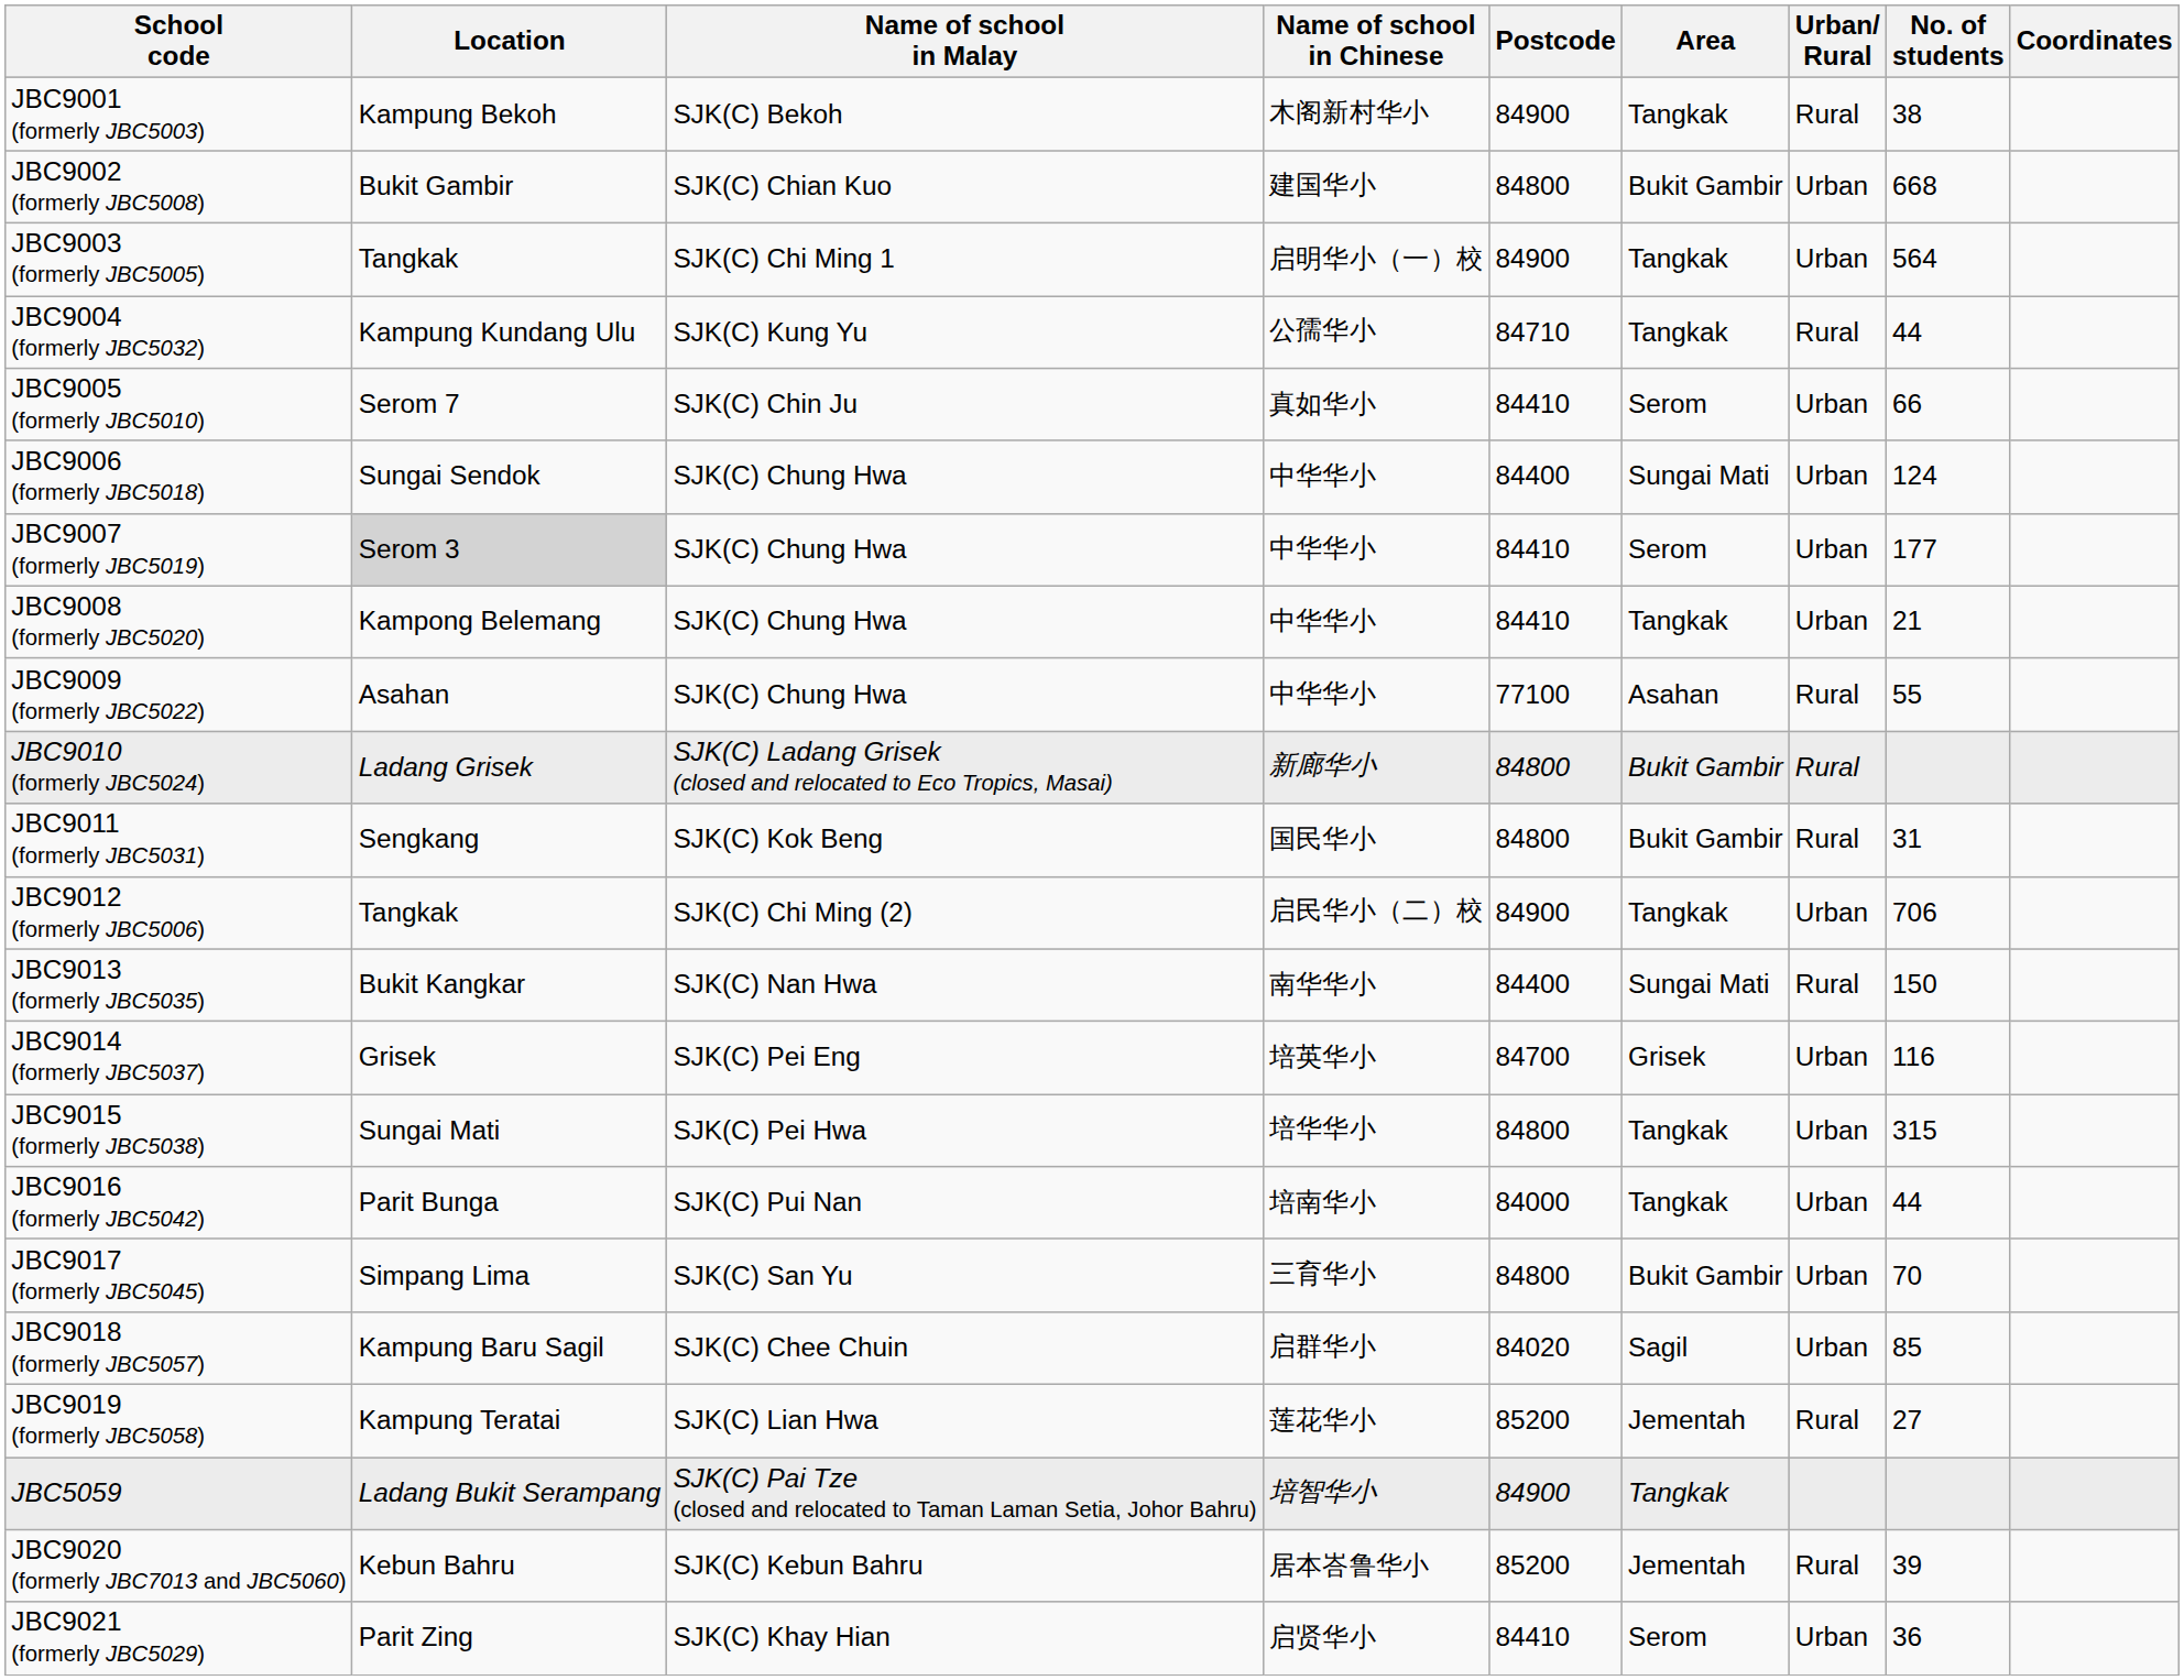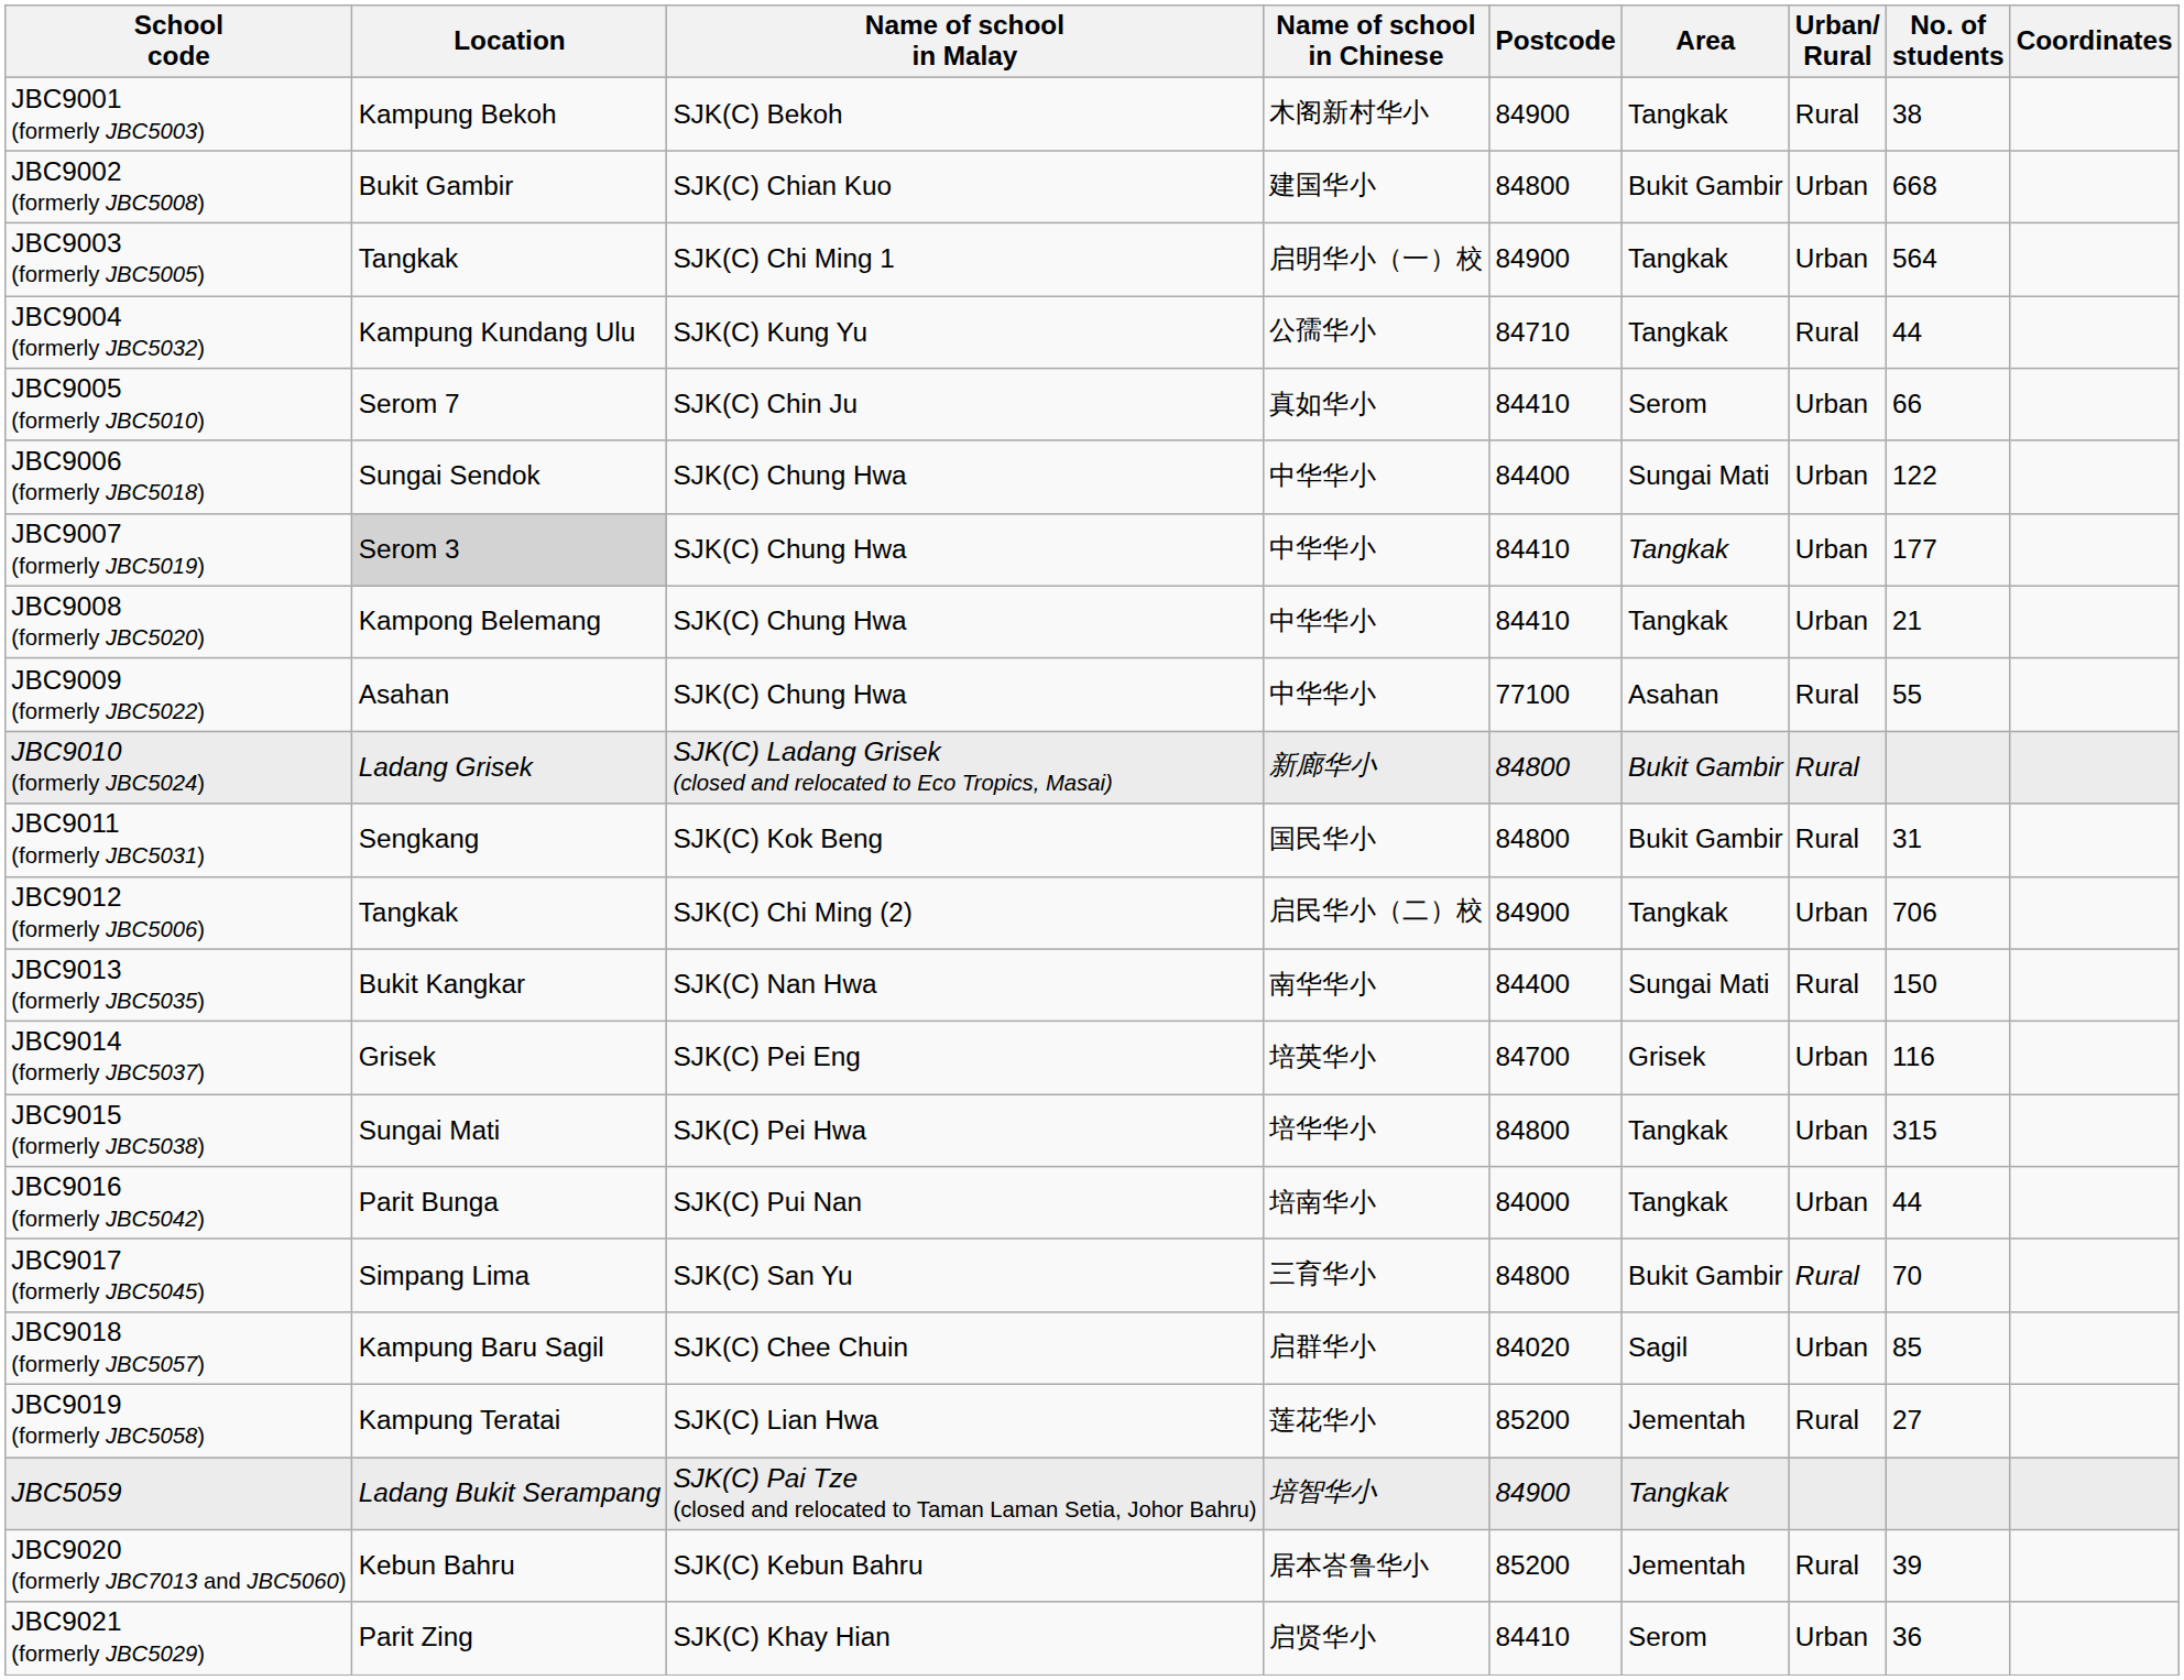JBC9006 (formerly JBC5018) | No. of students: 124 -> 122
JBC9007 (formerly JBC5019) | Area: Serom -> Tangkak
JBC9017 (formerly JBC5045) | Urban/ Rural: Urban -> Rural
